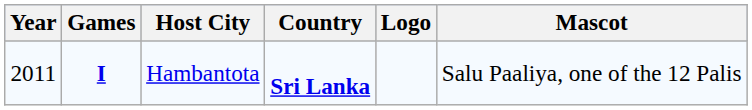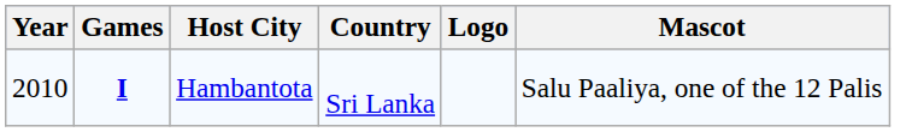Hambantota | Year: 2011 -> 2010
Hambantota | Country: bold -> normal
